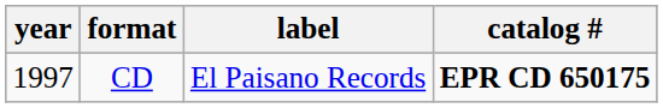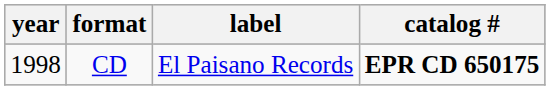CD | year: 1997 -> 1998
